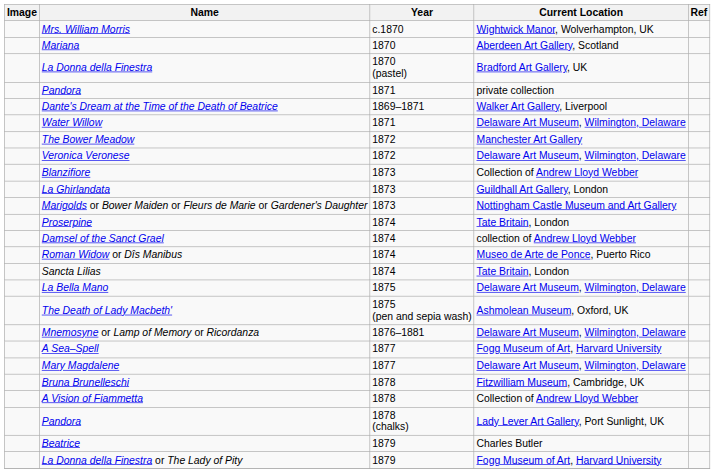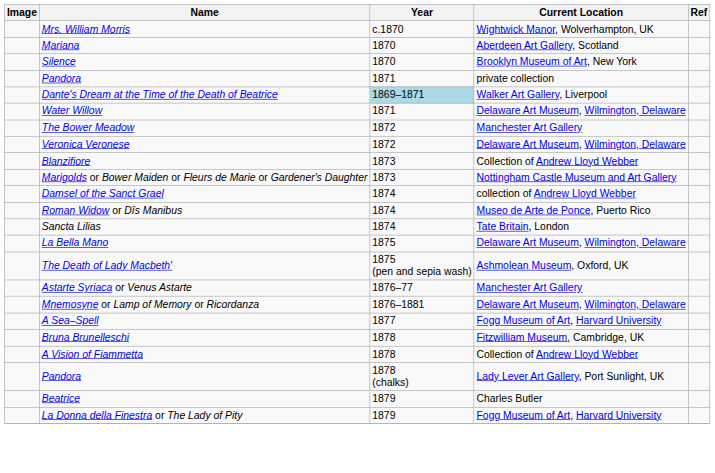+ row: Silence | 1870 | Brooklyn Museum of Art, New York
- row: La Donna della Finestra | 1870 (pastel) | Bradford Art Gallery, UK
Dante's Dream at the Time of the Death of Beatrice | Year: no background -> lightblue background
- row: La Ghirlandata | 1873 | Guildhall Art Gallery, London
- row: Proserpine | 1874 | Tate Britain, London
+ row: Astarte Syriaca or Venus Astarte | 1876–77 | Manchester Art Gallery
- row: Mary Magdalene | 1877 | Delaware Art Museum, Wilmington, Delaware
